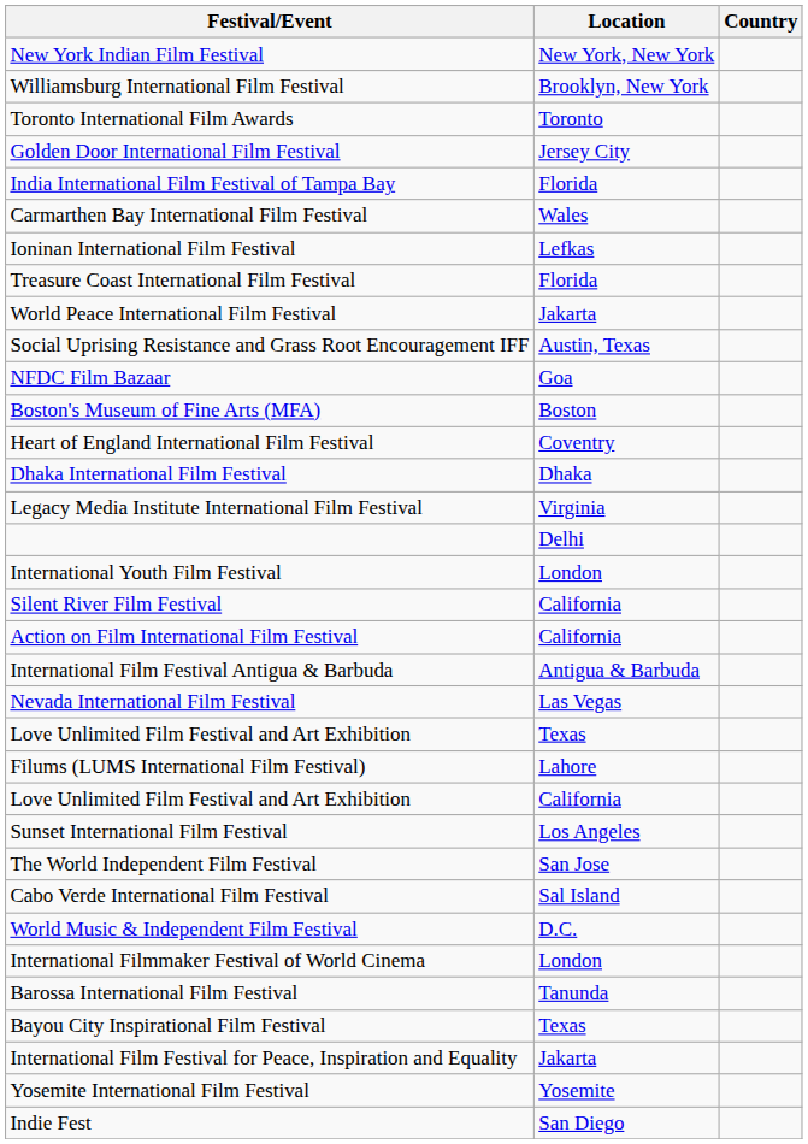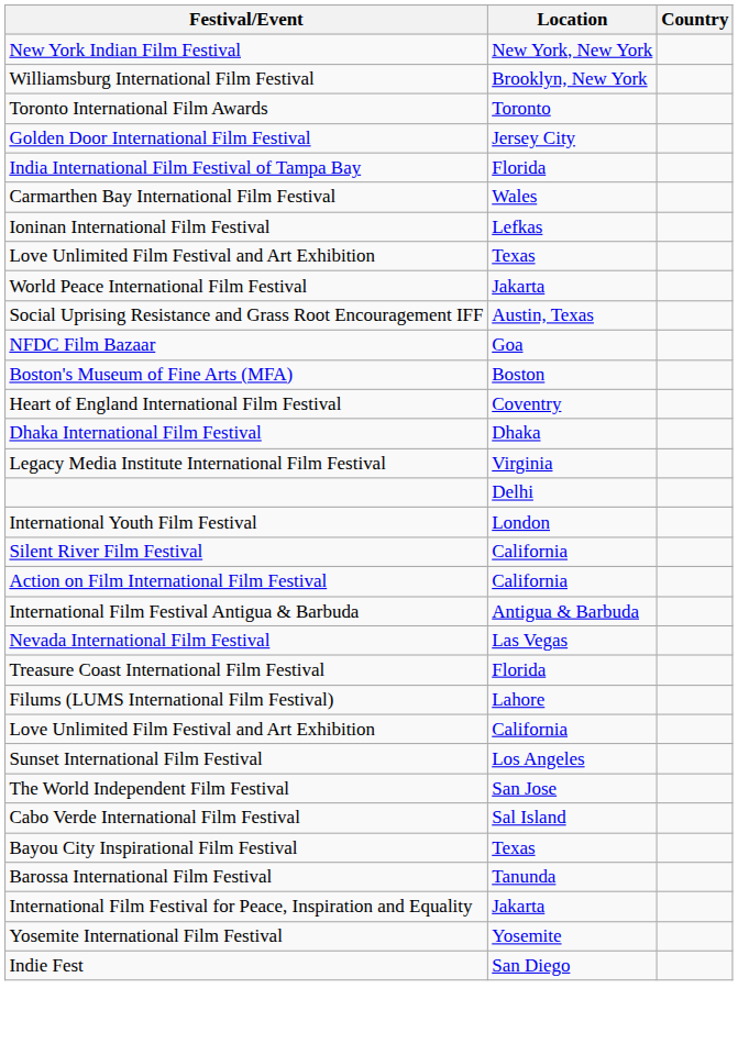rows swapped: Treasure Coast International Film Festival <-> Love Unlimited Film Festival and Art Exhibition / Texas
- row: World Music & Independent Film Festival | D.C.
- row: International Filmmaker Festival of World Cinema | London
rows swapped: Barossa International Film Festival <-> Bayou City Inspirational Film Festival
